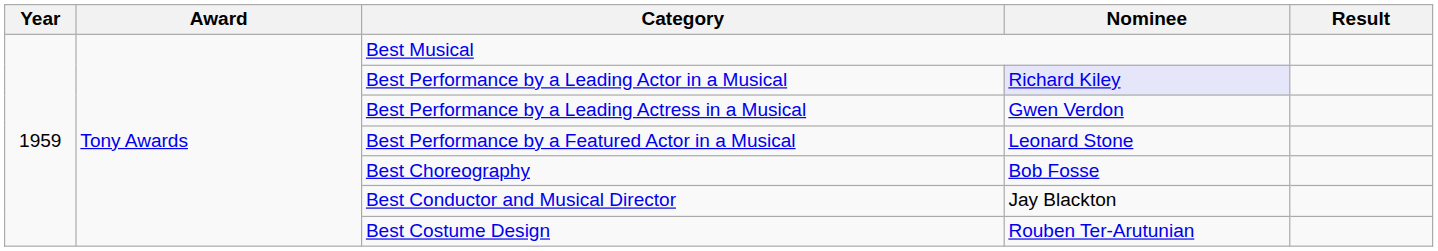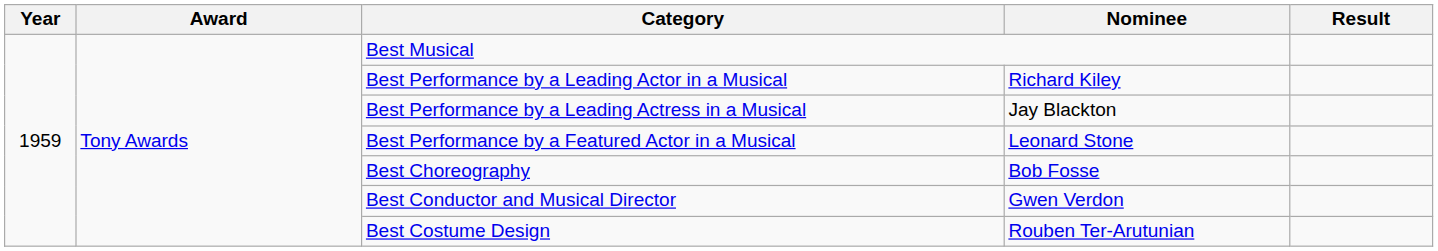Best Performance by a Leading Actor in a Musical | Nominee: lavender background -> no background
Best Performance by a Leading Actress in a Musical | Nominee: Gwen Verdon -> Jay Blackton
Best Conductor and Musical Director | Nominee: Jay Blackton -> Gwen Verdon
